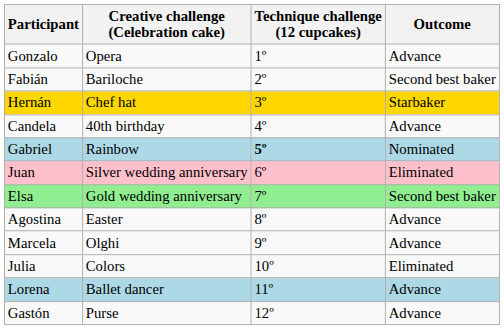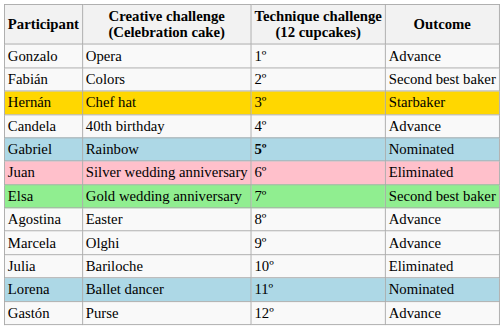Fabián | Creative challenge (Celebration cake): Bariloche -> Colors
Julia | Creative challenge (Celebration cake): Colors -> Bariloche
Lorena | Outcome: Advance -> Nominated
